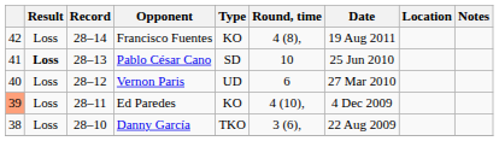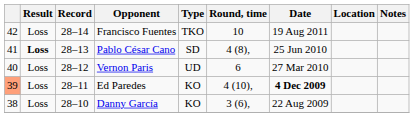Francisco Fuentes | Type: KO -> TKO
Francisco Fuentes | Round, time: 4 (8), -> 10
Pablo César Cano | Round, time: 10 -> 4 (8),
Ed Paredes | Date: normal -> bold
Danny García | Type: TKO -> KO
